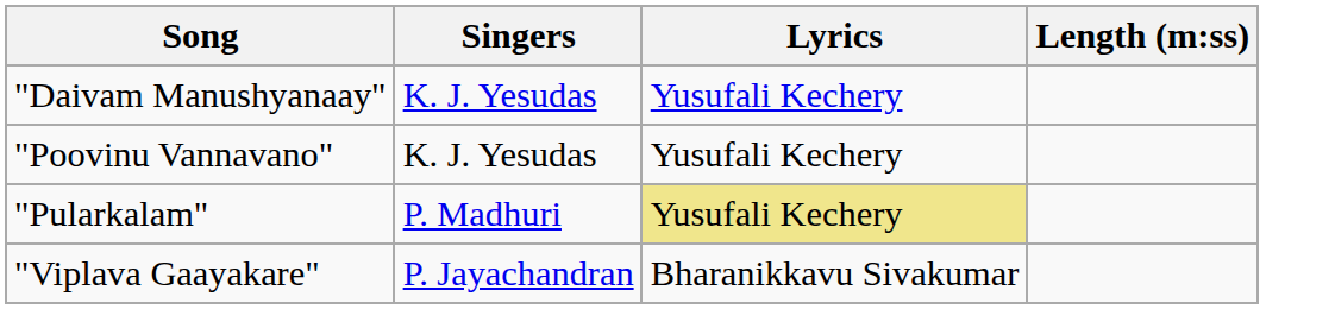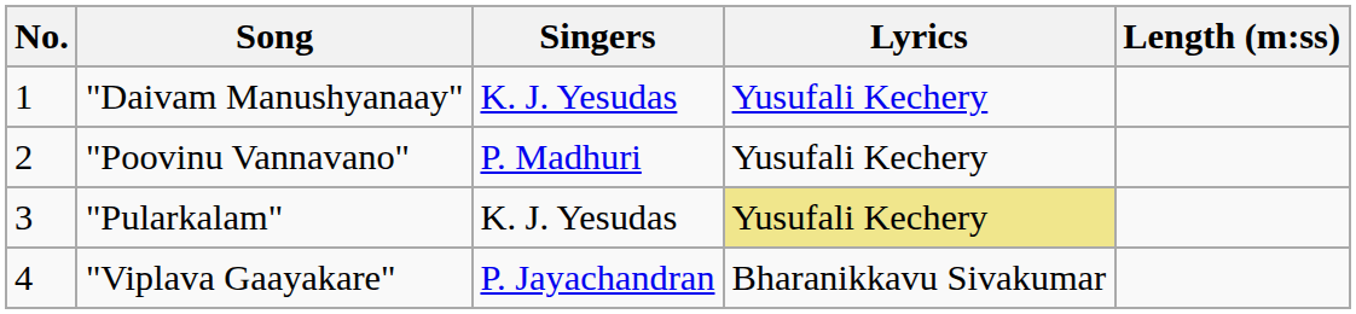+ column: No. | 1 | 2 | 3 | 4
"Poovinu Vannavano" | Singers: K. J. Yesudas -> P. Madhuri
"Pularkalam" | Singers: P. Madhuri -> K. J. Yesudas
